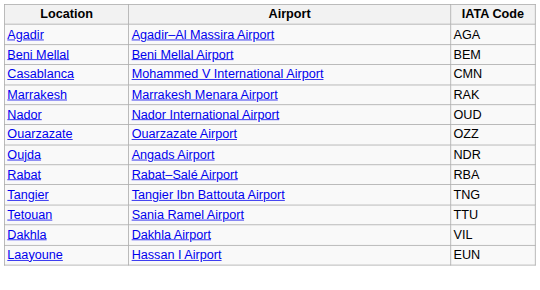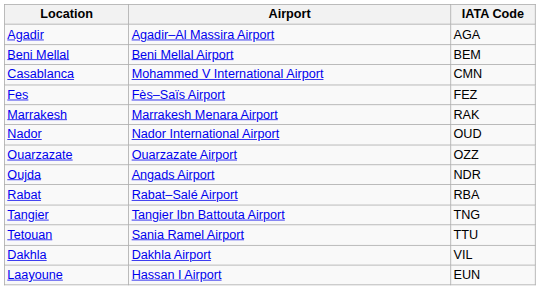+ row: Fes | Fès–Saïs Airport | FEZ
